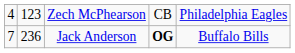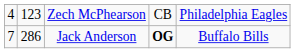Jack Anderson | column 2: 236 -> 286
